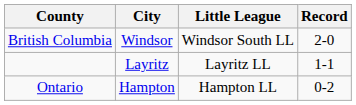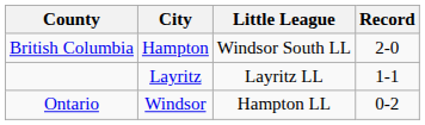British Columbia | City: Windsor -> Hampton
Ontario | City: Hampton -> Windsor
